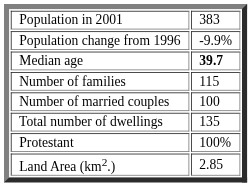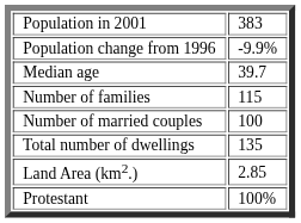Median age | column 2: bold -> normal
rows swapped: Protestant <-> Land Area (km2.)
